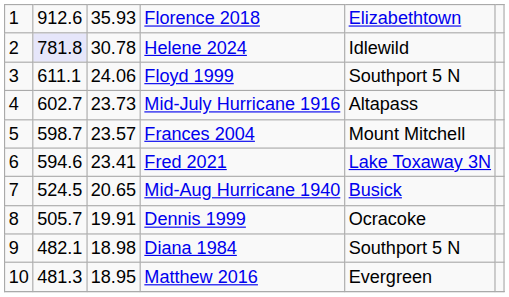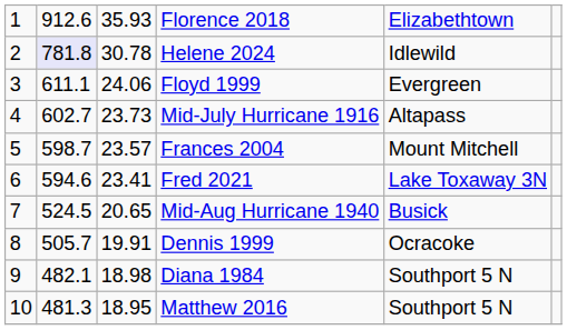Floyd 1999 | column 5: Southport 5 N -> Evergreen
Matthew 2016 | column 5: Evergreen -> Southport 5 N
